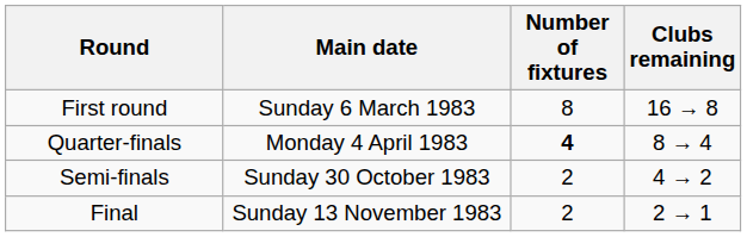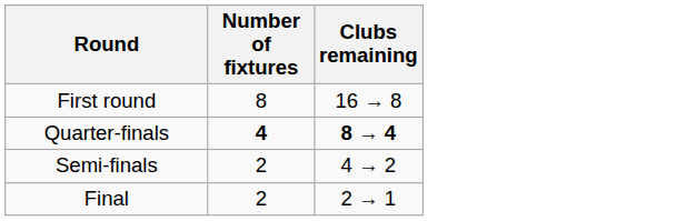- column: Main date | Sunday 6 March 1983 | Monday 4 April 1983 | Sunday 30 October 1983 | Sunday 13 November 1983
Quarter-finals | Clubs remaining: normal -> bold
